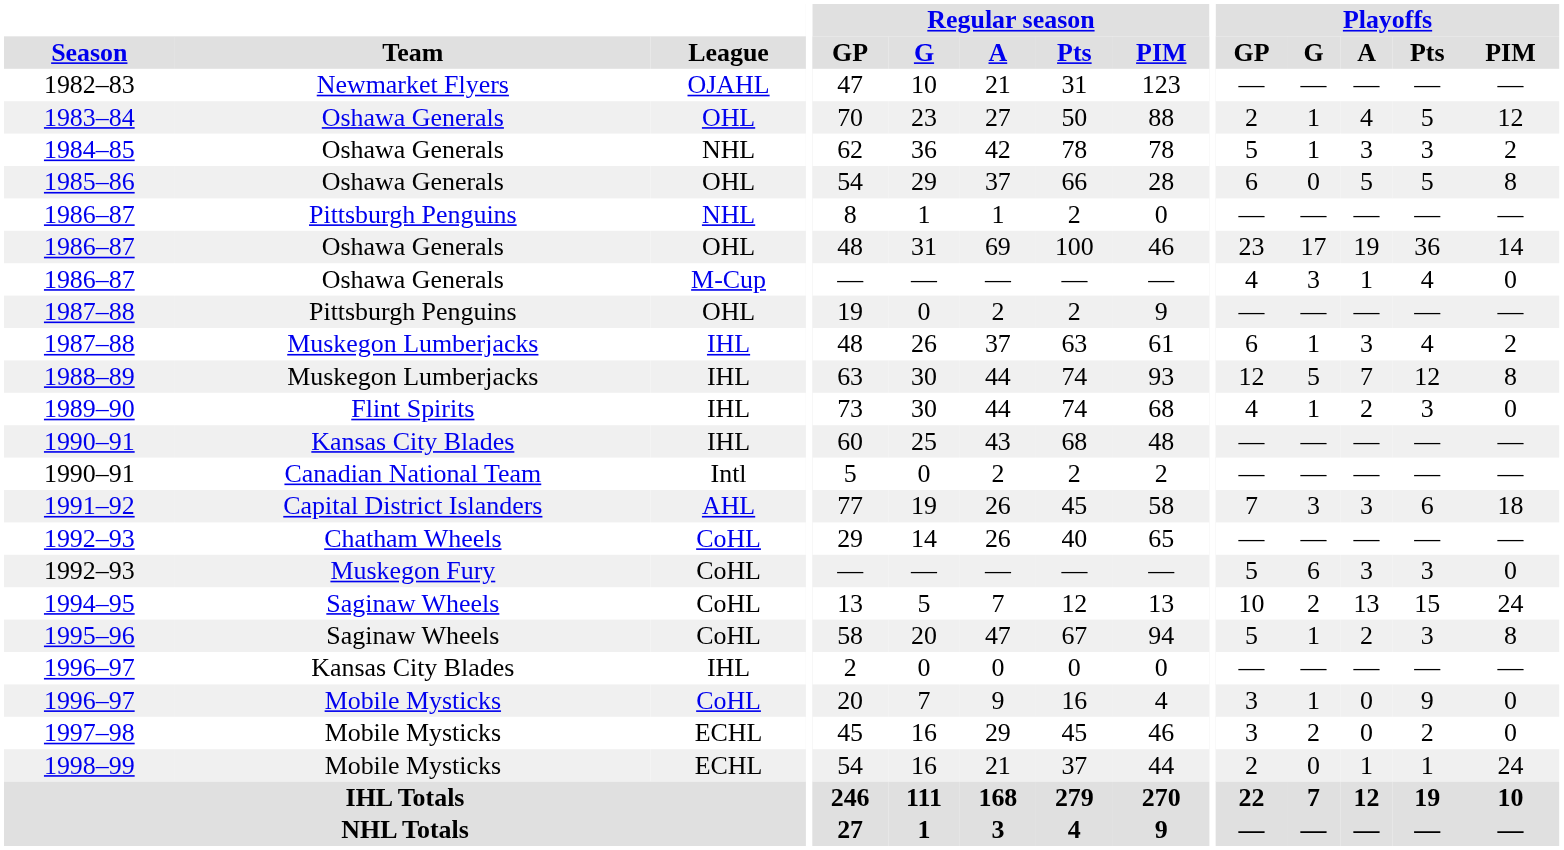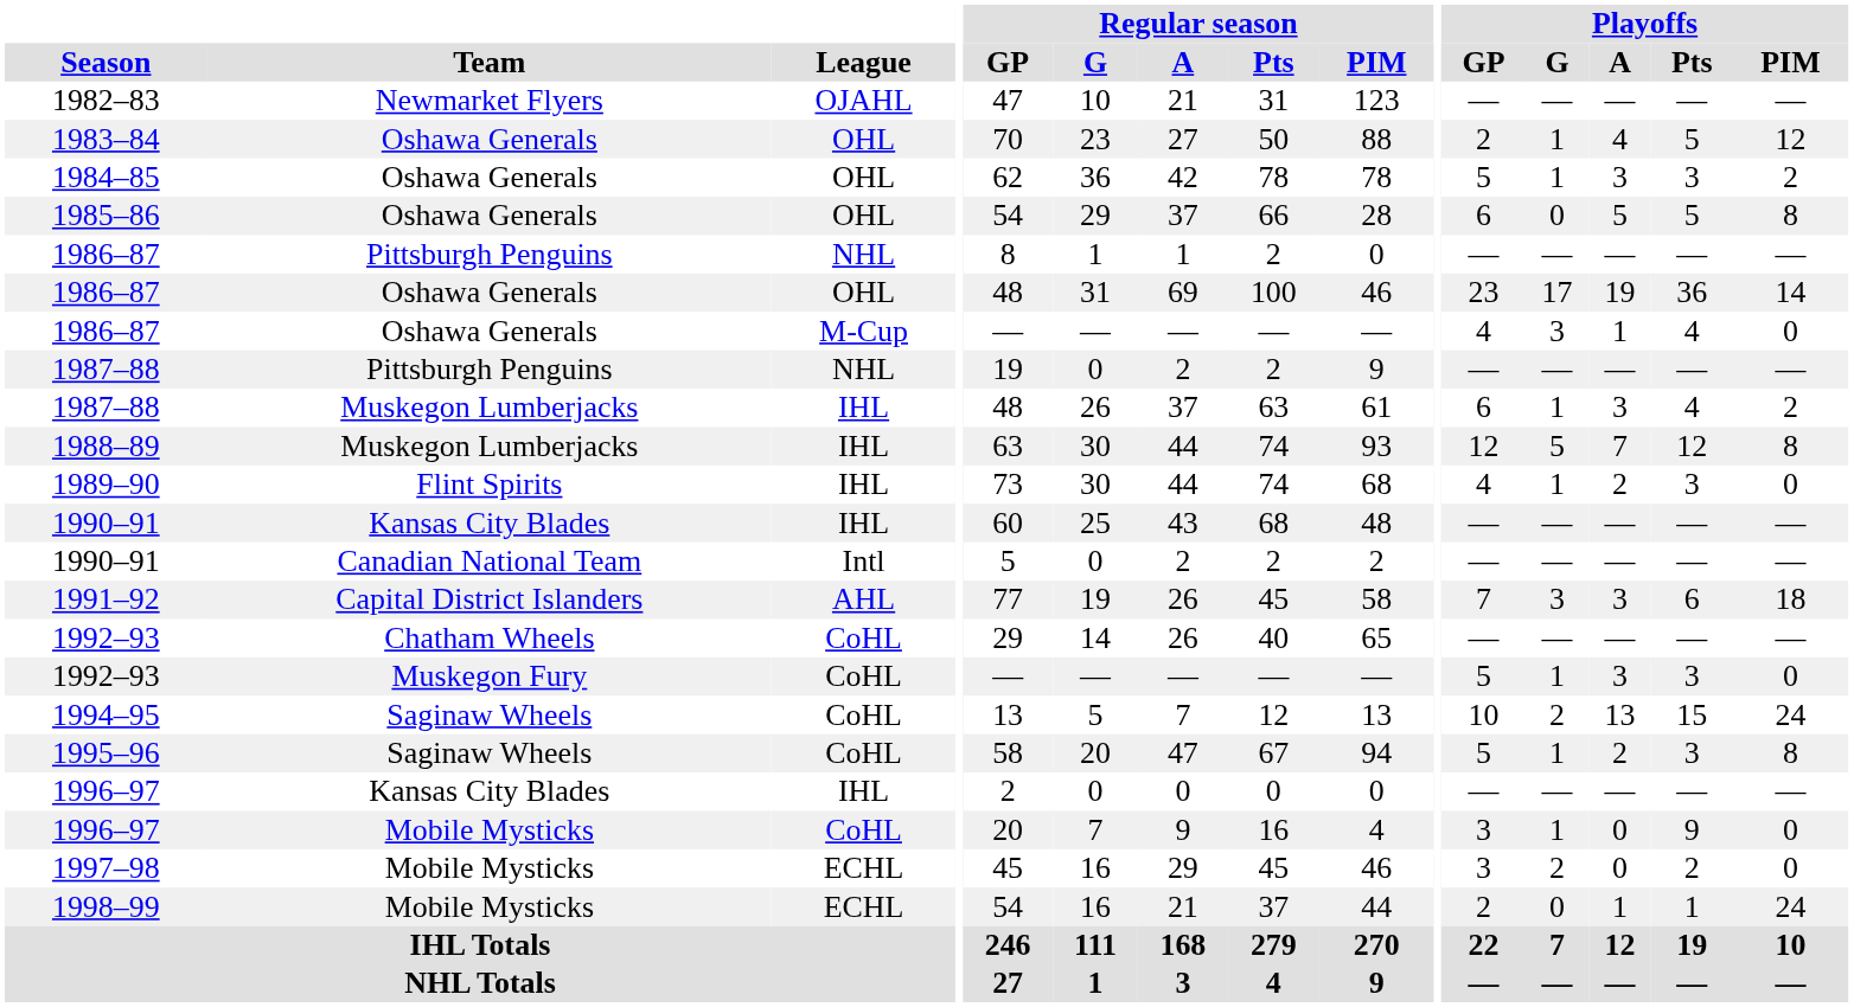1984–85 | League: NHL -> OHL
1987–88 / Pittsburgh Penguins | League: OHL -> NHL
1992–93 / Muskegon Fury | Playoffs / G: 6 -> 1
